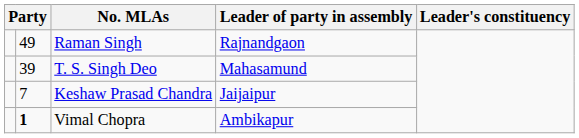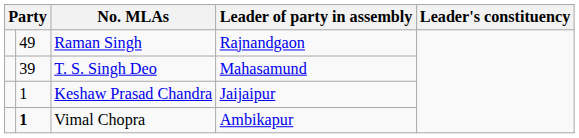Keshaw Prasad Chandra | column 2: 7 -> 1
